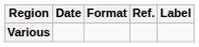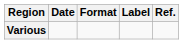columns swapped: Label <-> Ref.
